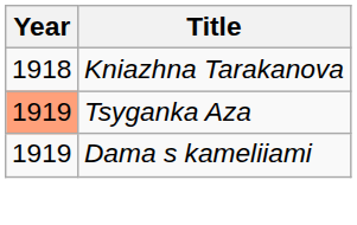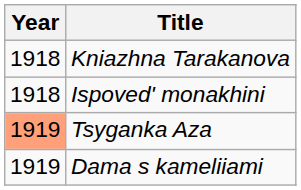+ row: 1918 | Ispoved' monakhini
